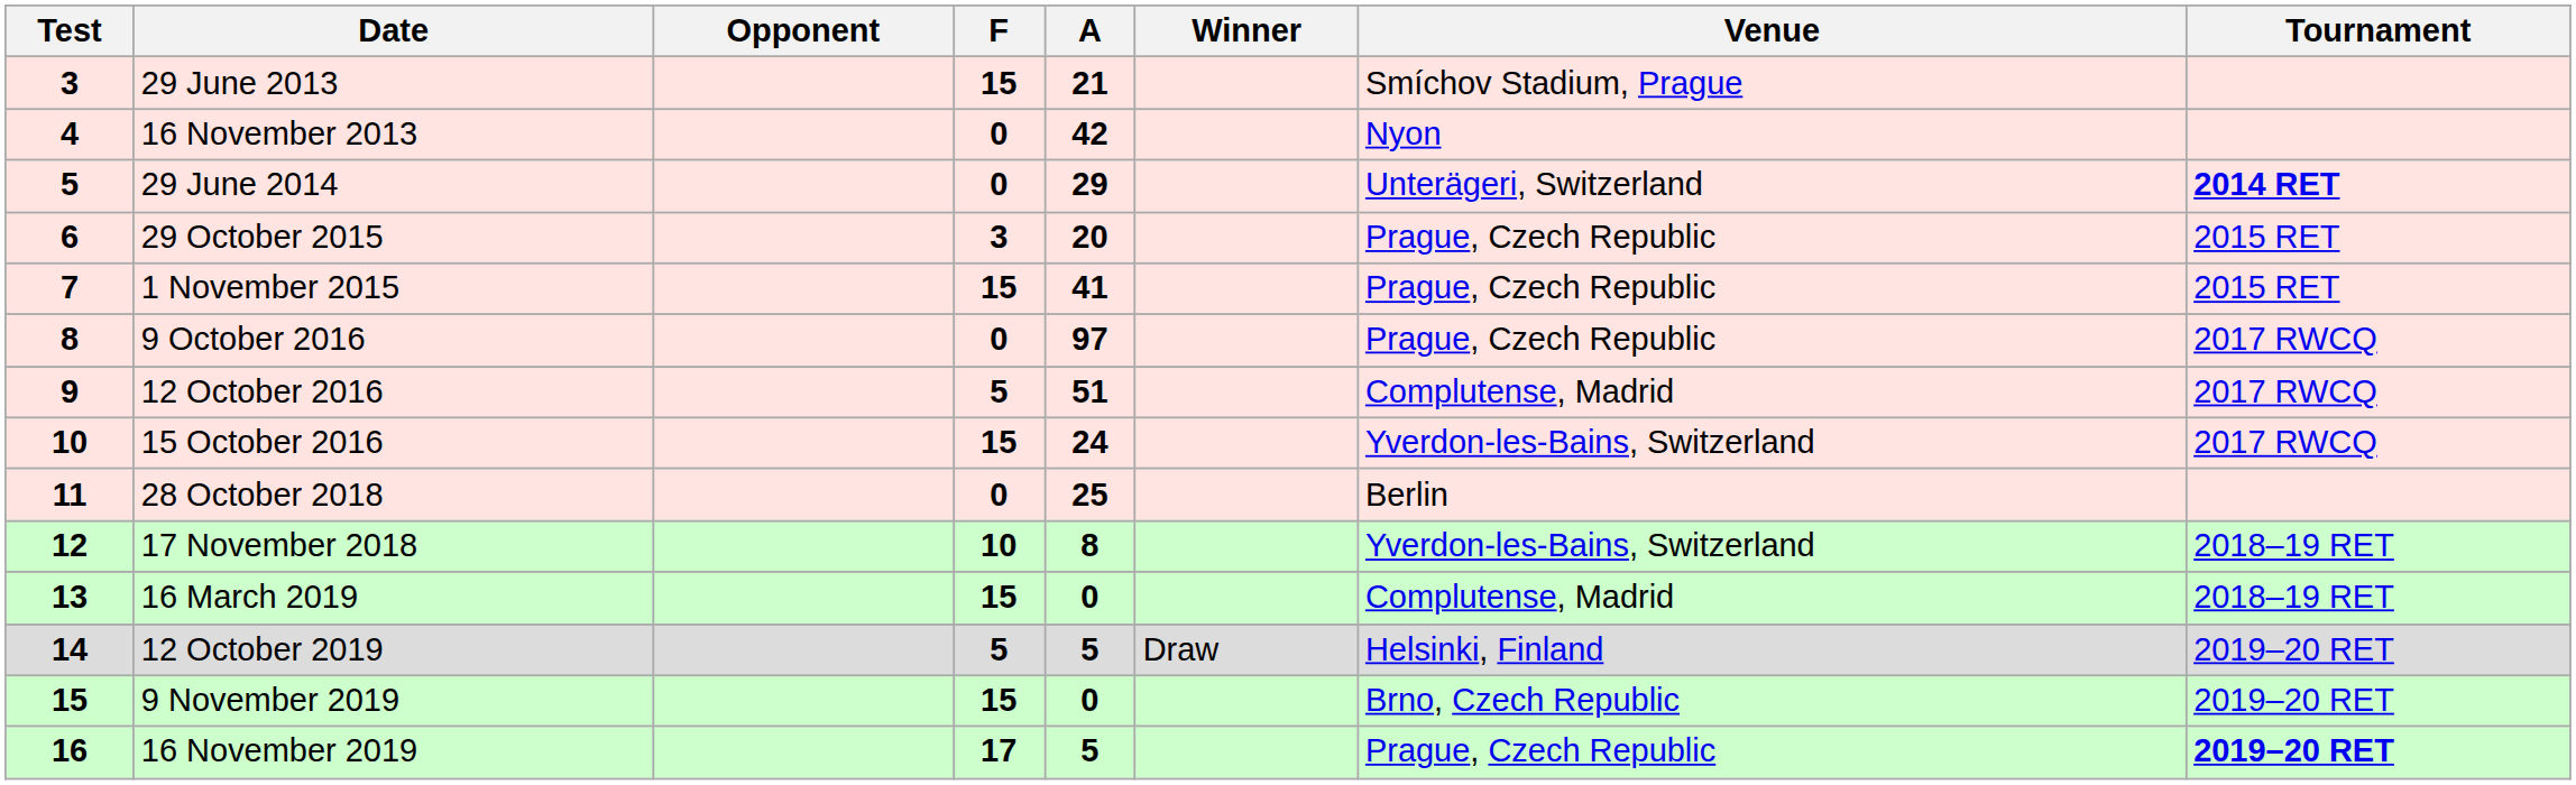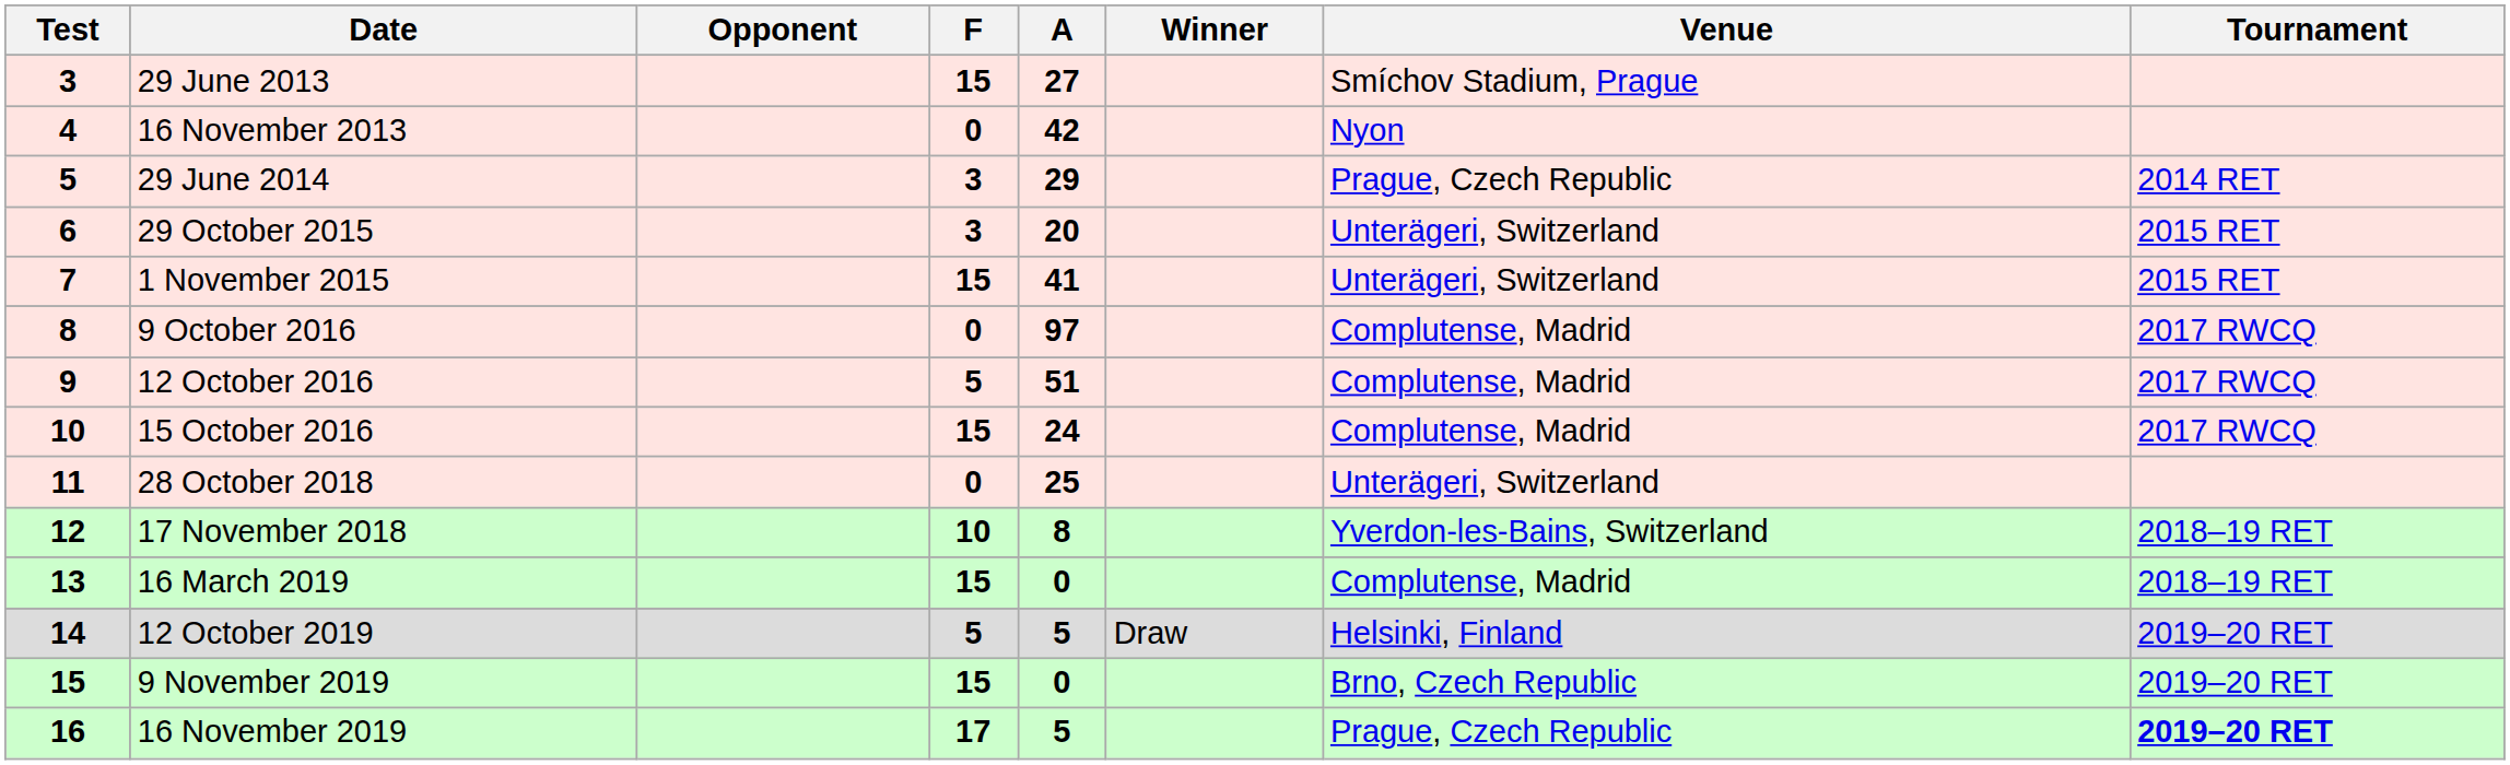29 June 2013 | A: 21 -> 27
29 June 2014 | F: 0 -> 3
29 June 2014 | Venue: Unterägeri, Switzerland -> Prague, Czech Republic
29 June 2014 | Tournament: bold -> normal
29 October 2015 | Venue: Prague, Czech Republic -> Unterägeri, Switzerland
1 November 2015 | Venue: Prague, Czech Republic -> Unterägeri, Switzerland
9 October 2016 | Venue: Prague, Czech Republic -> Complutense, Madrid
15 October 2016 | Venue: Yverdon-les-Bains, Switzerland -> Complutense, Madrid
28 October 2018 | Venue: Berlin -> Unterägeri, Switzerland
